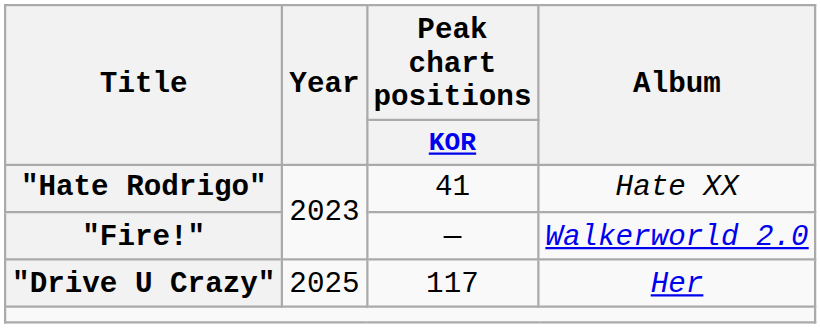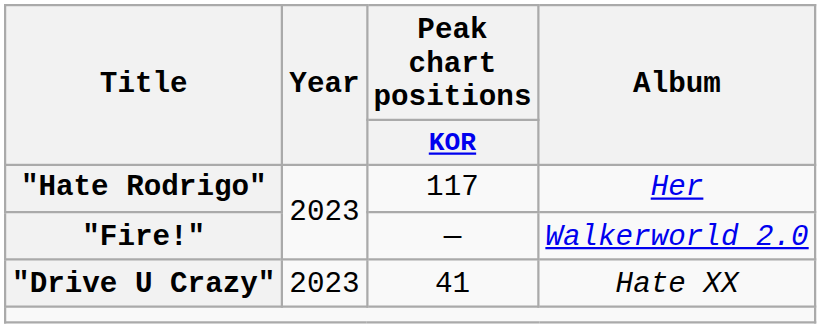"Hate Rodrigo" | Peak chart positions / KOR: 41 -> 117
"Hate Rodrigo" | Album: Hate XX -> Her
"Drive U Crazy" | Year: 2025 -> 2023
"Drive U Crazy" | Peak chart positions / KOR: 117 -> 41
"Drive U Crazy" | Album: Her -> Hate XX
